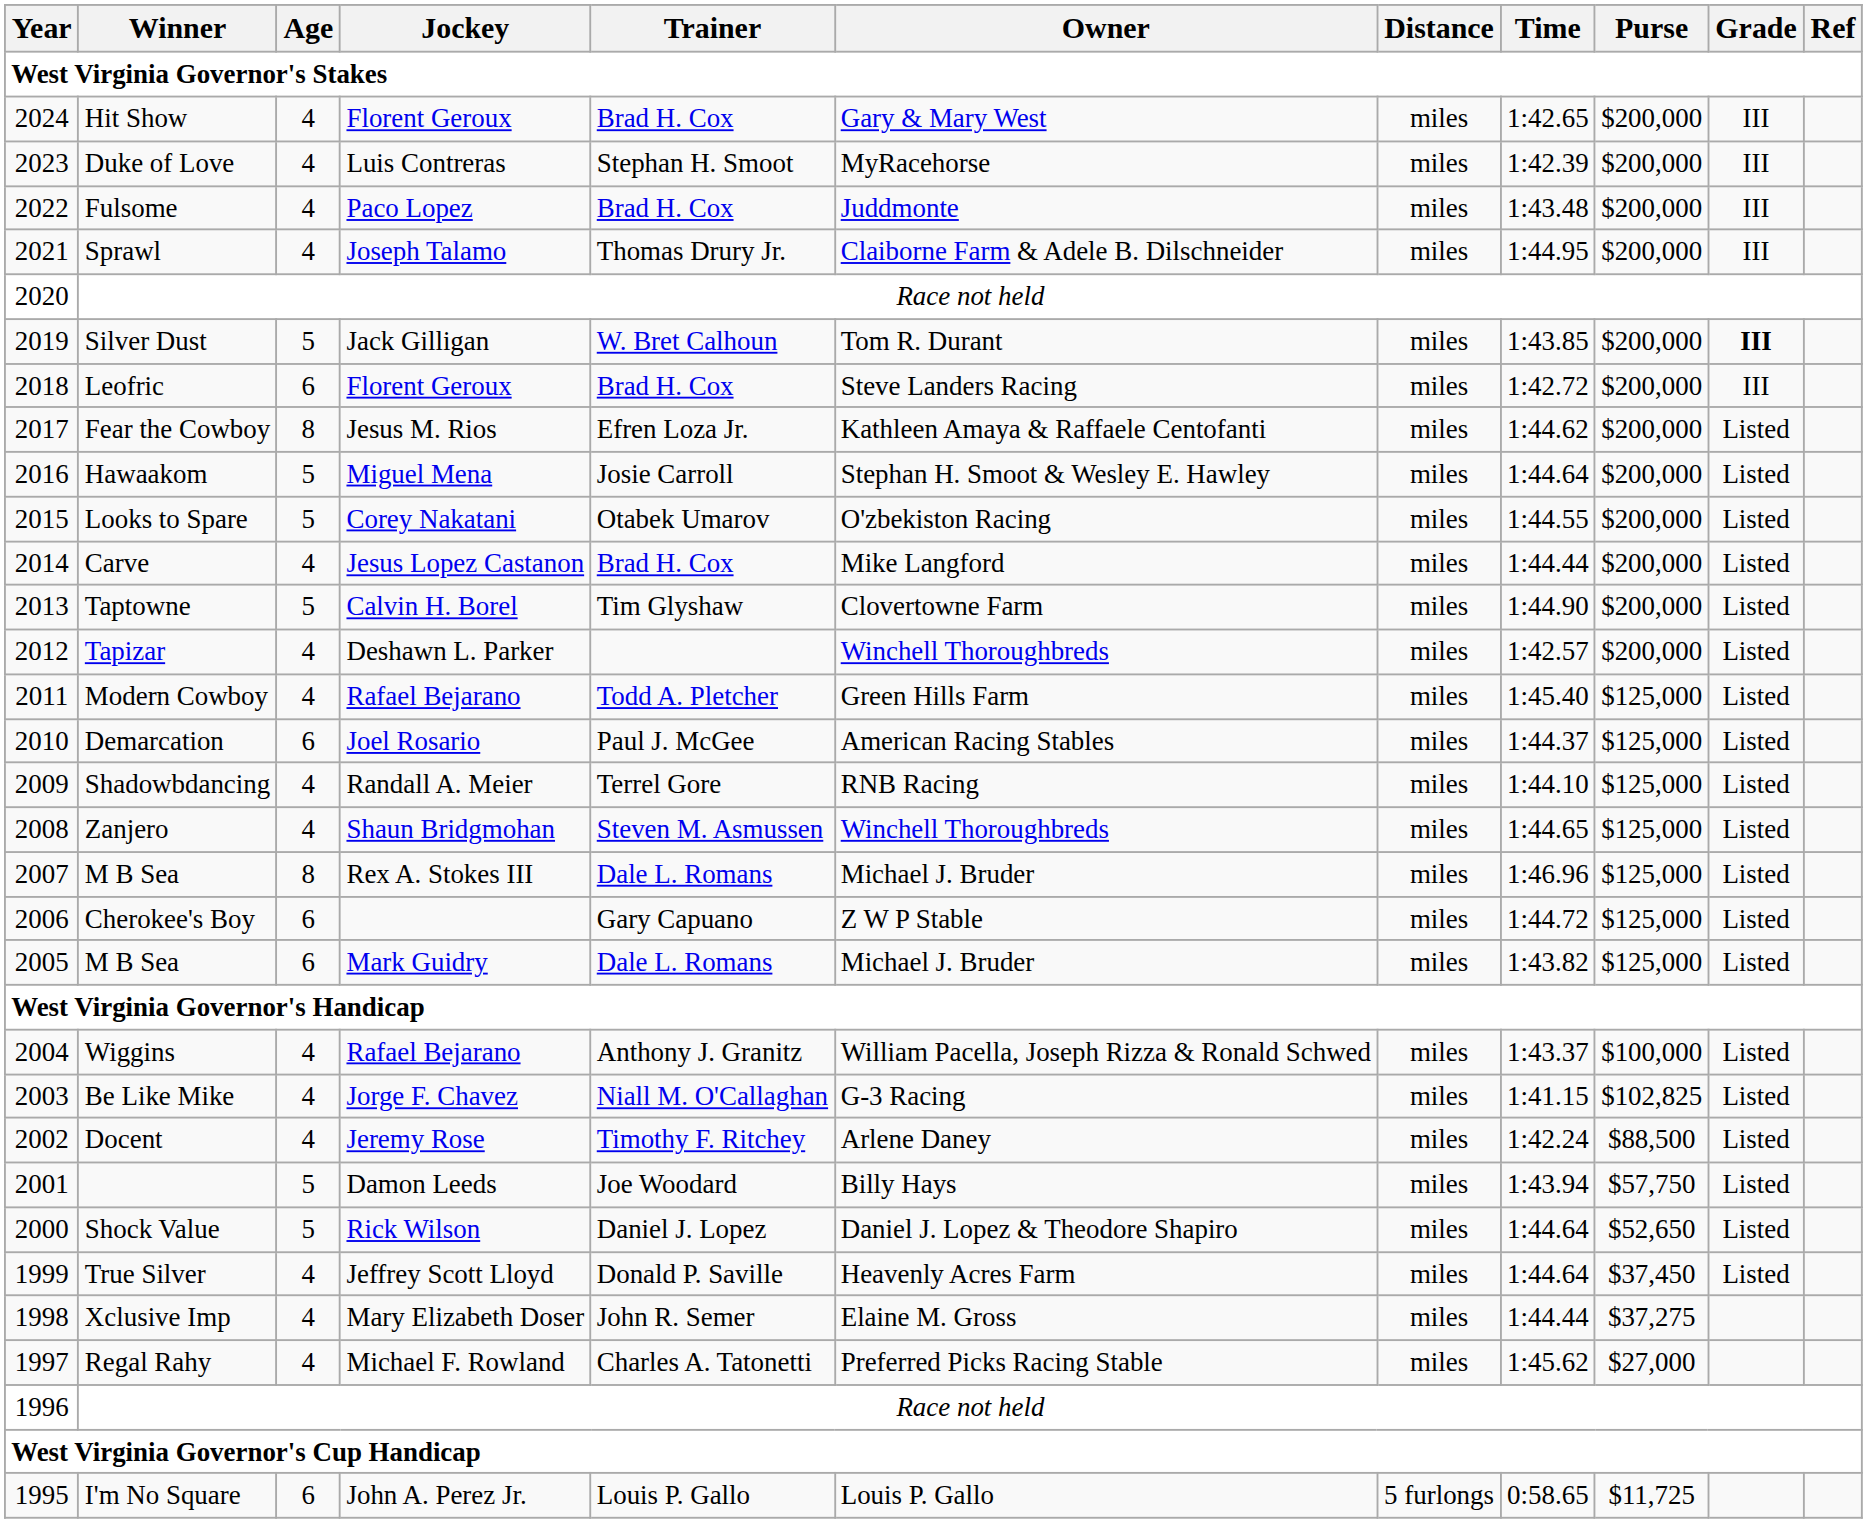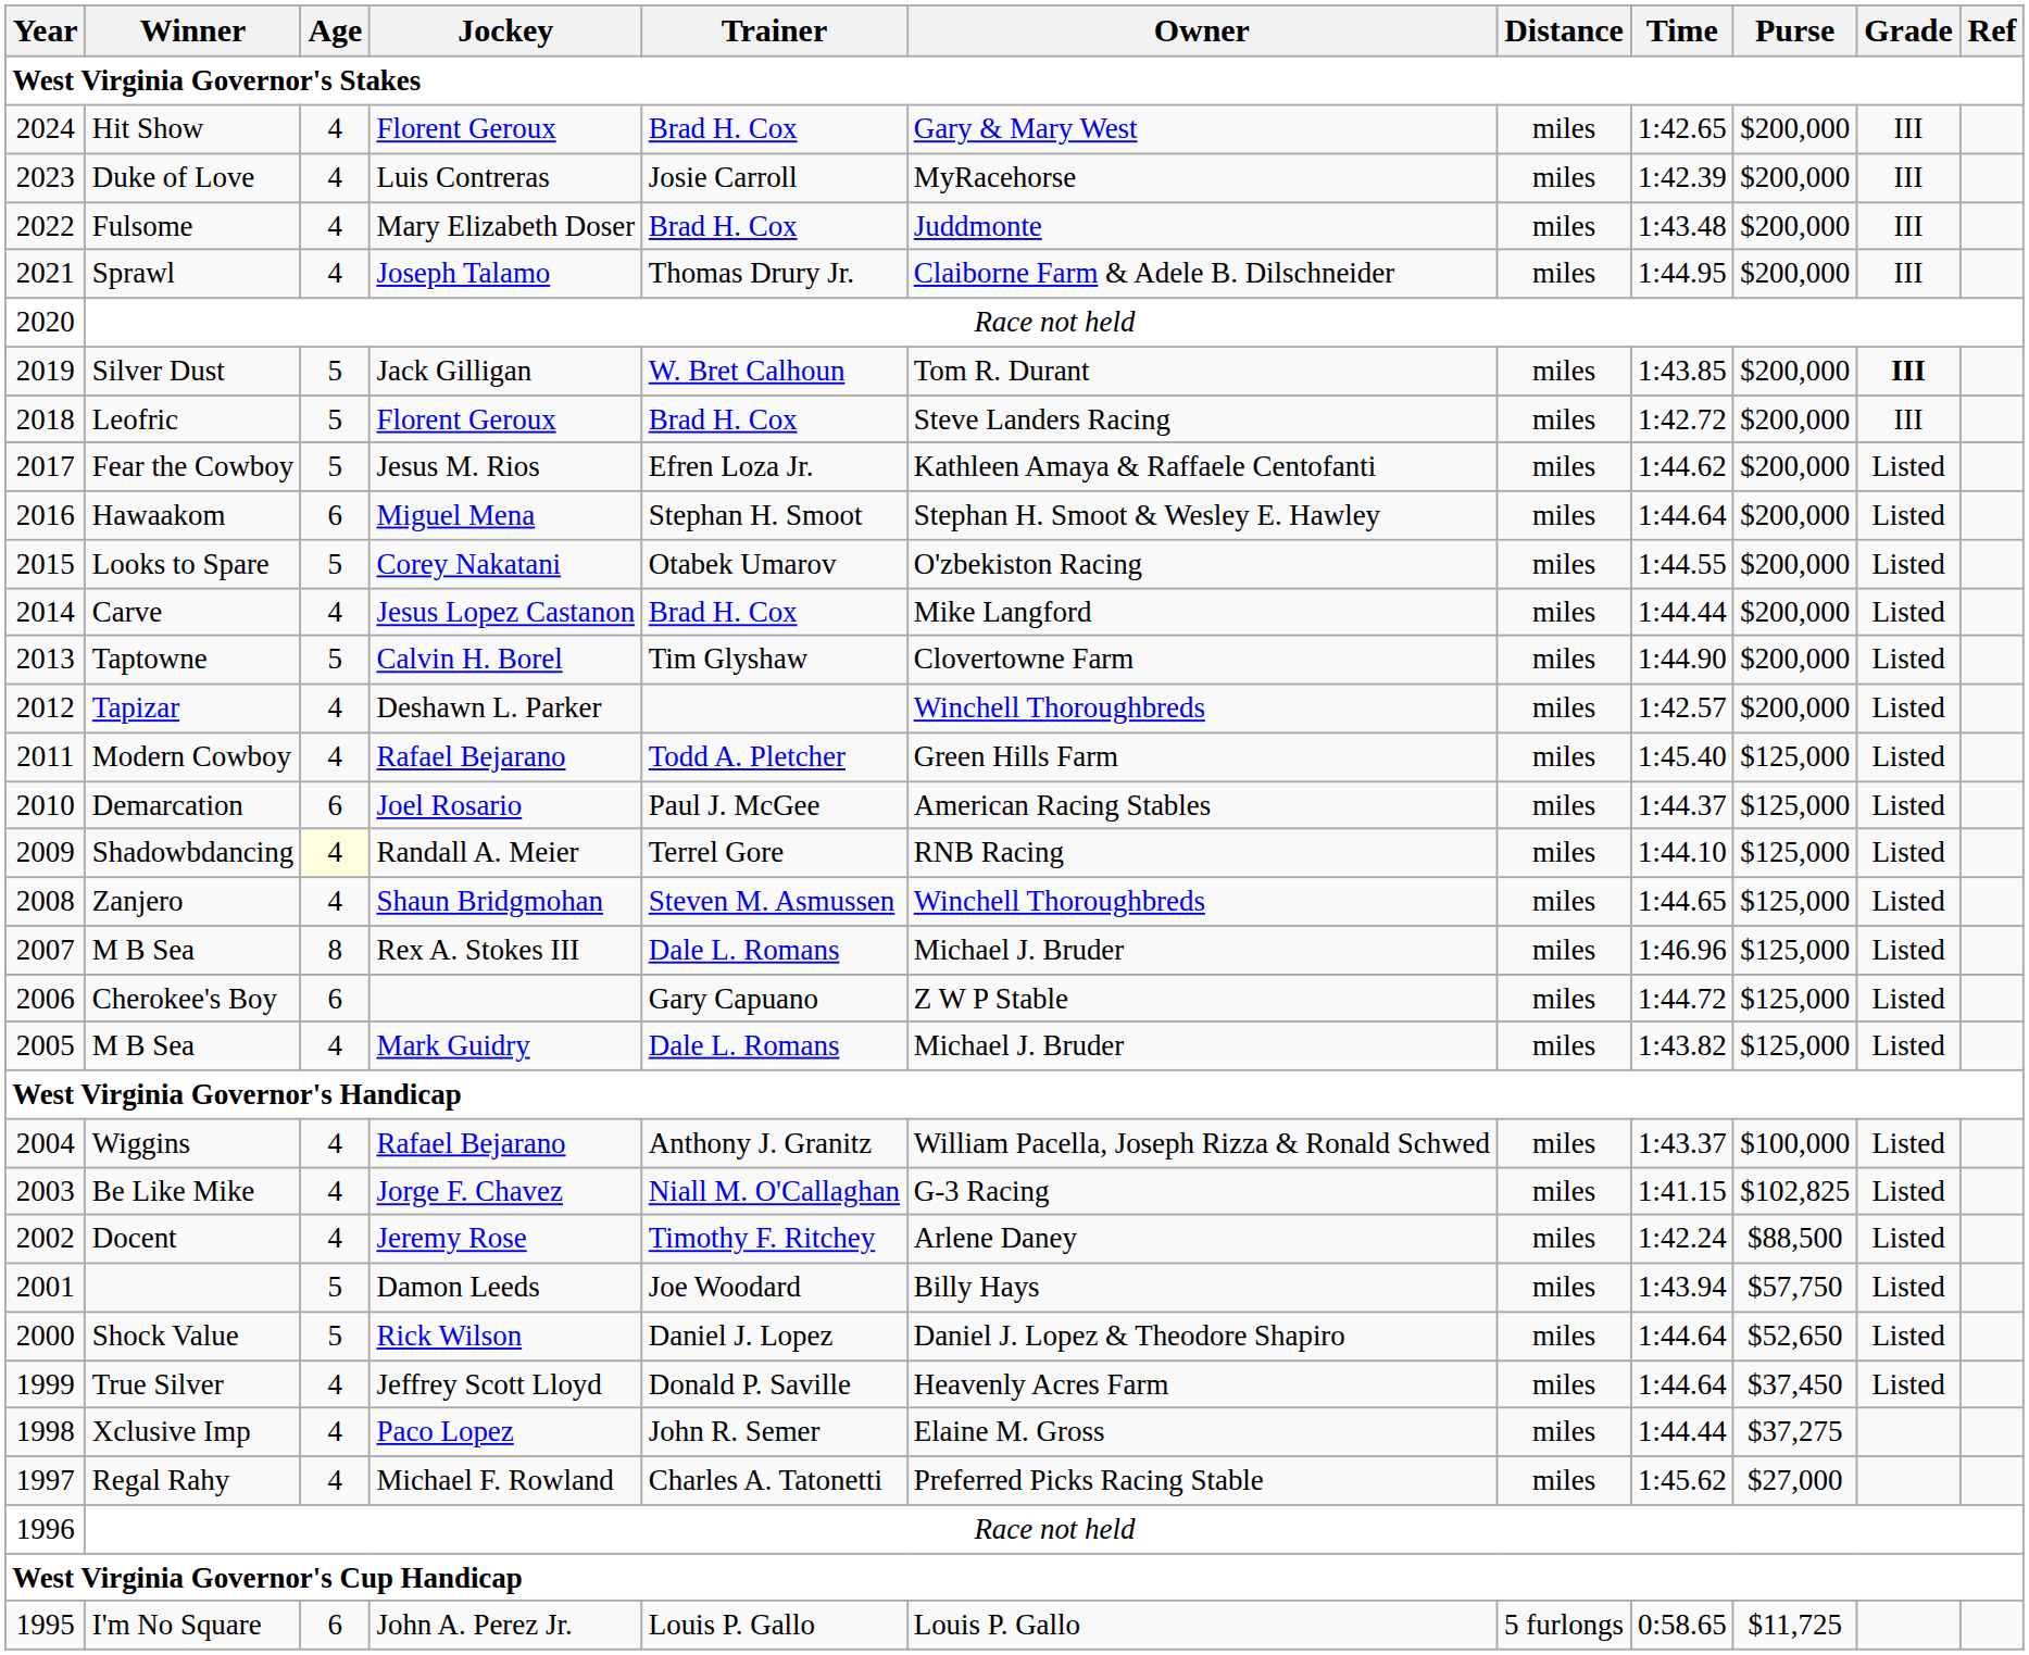Duke of Love | Trainer: Stephan H. Smoot -> Josie Carroll
Fulsome | Jockey: Paco Lopez -> Mary Elizabeth Doser
Leofric | Age: 6 -> 5
Fear the Cowboy | Age: 8 -> 5
Hawaakom | Age: 5 -> 6
Hawaakom | Trainer: Josie Carroll -> Stephan H. Smoot
Shadowbdancing | Age: no background -> lightyellow background
2005 / M B Sea | Age: 6 -> 4
Xclusive Imp | Jockey: Mary Elizabeth Doser -> Paco Lopez
